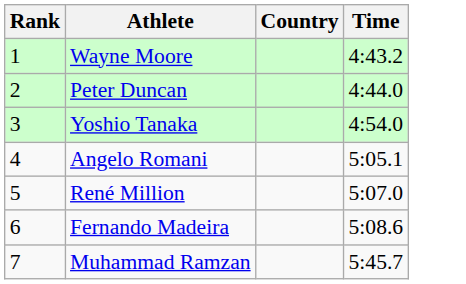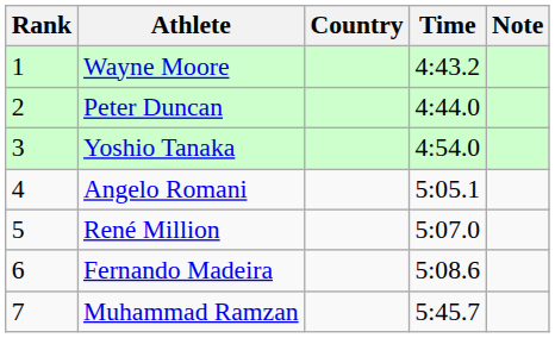+ column: Note
